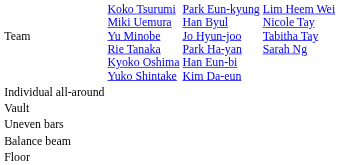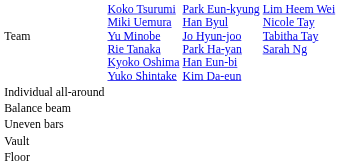rows swapped: Vault <-> Balance beam
